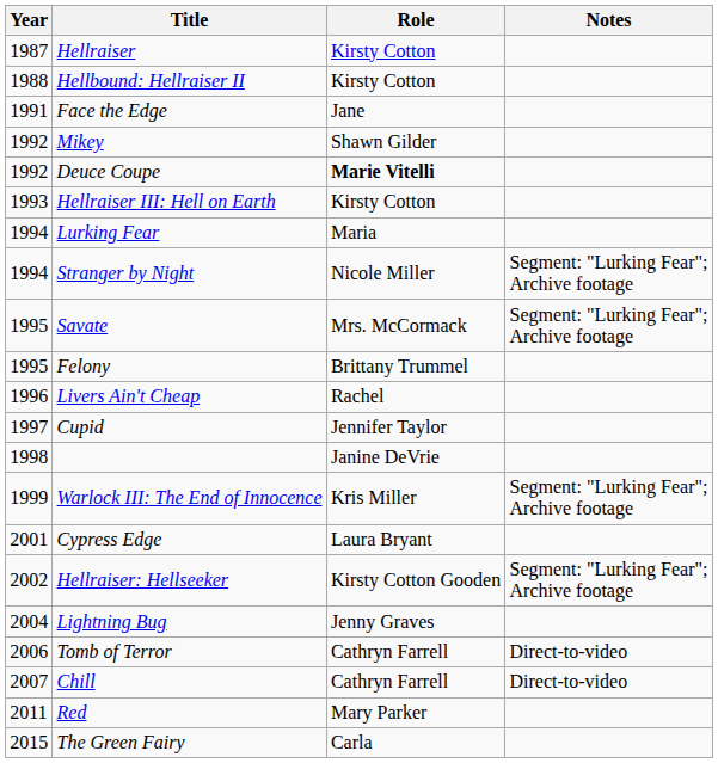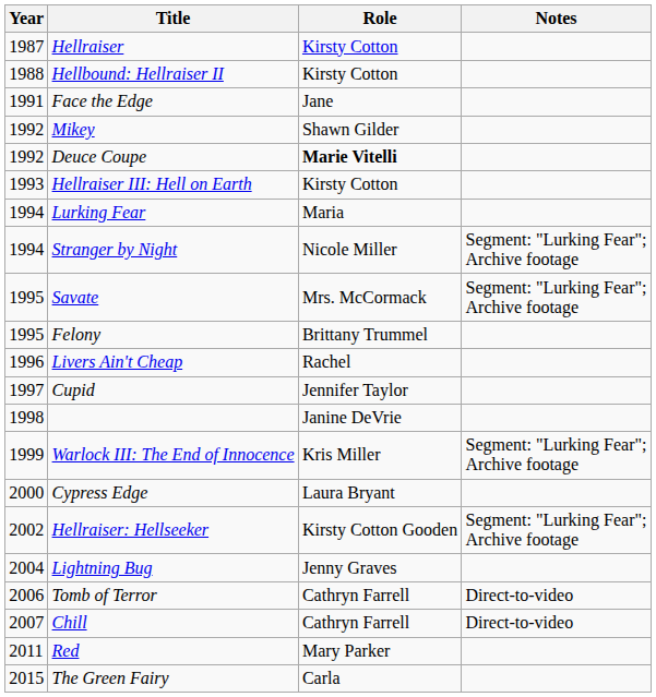Cypress Edge | Year: 2001 -> 2000
